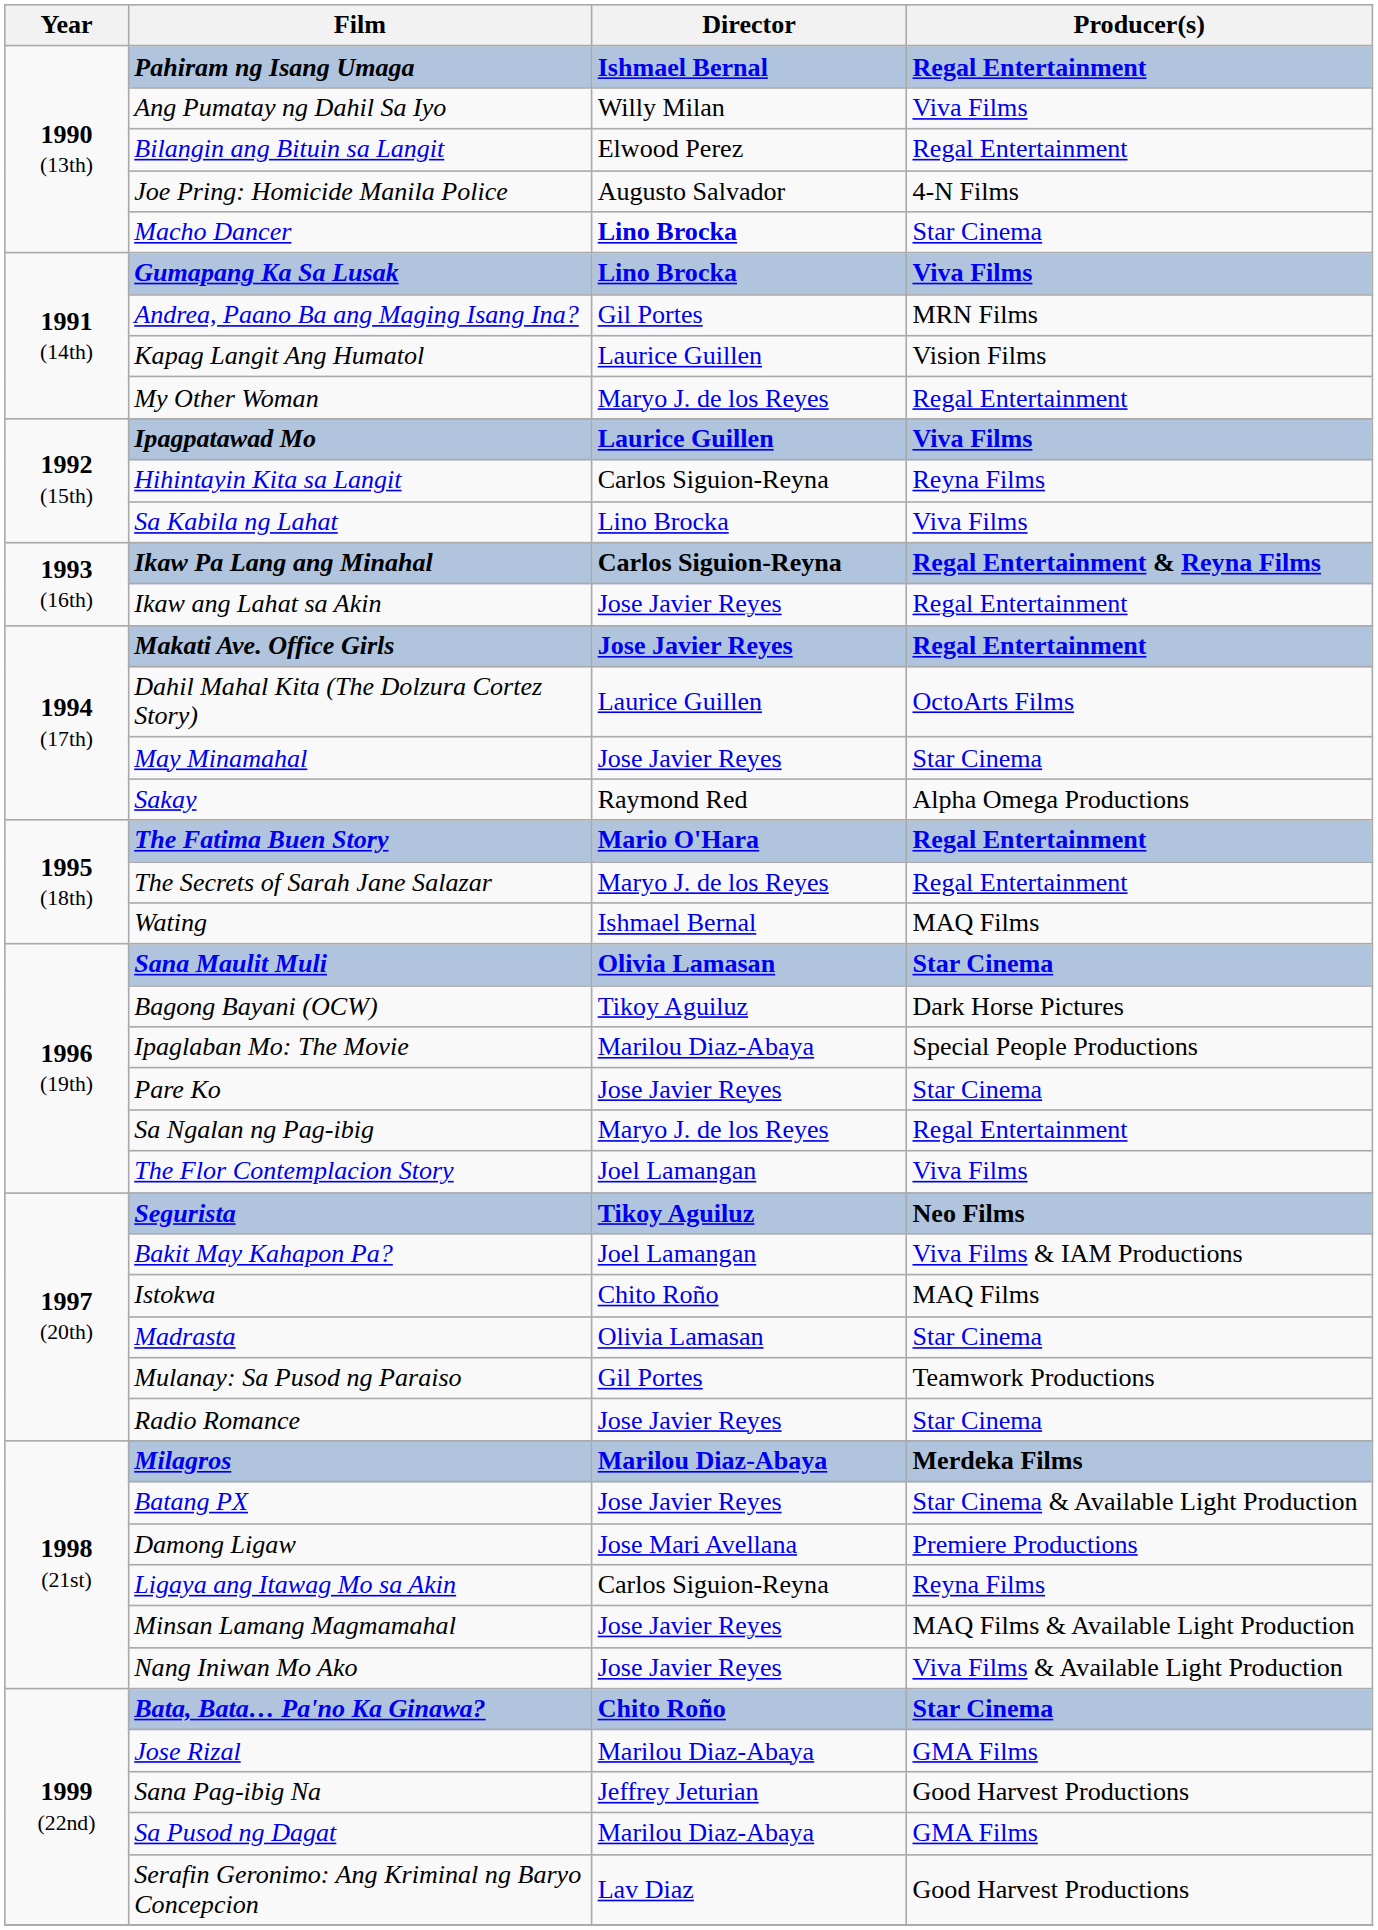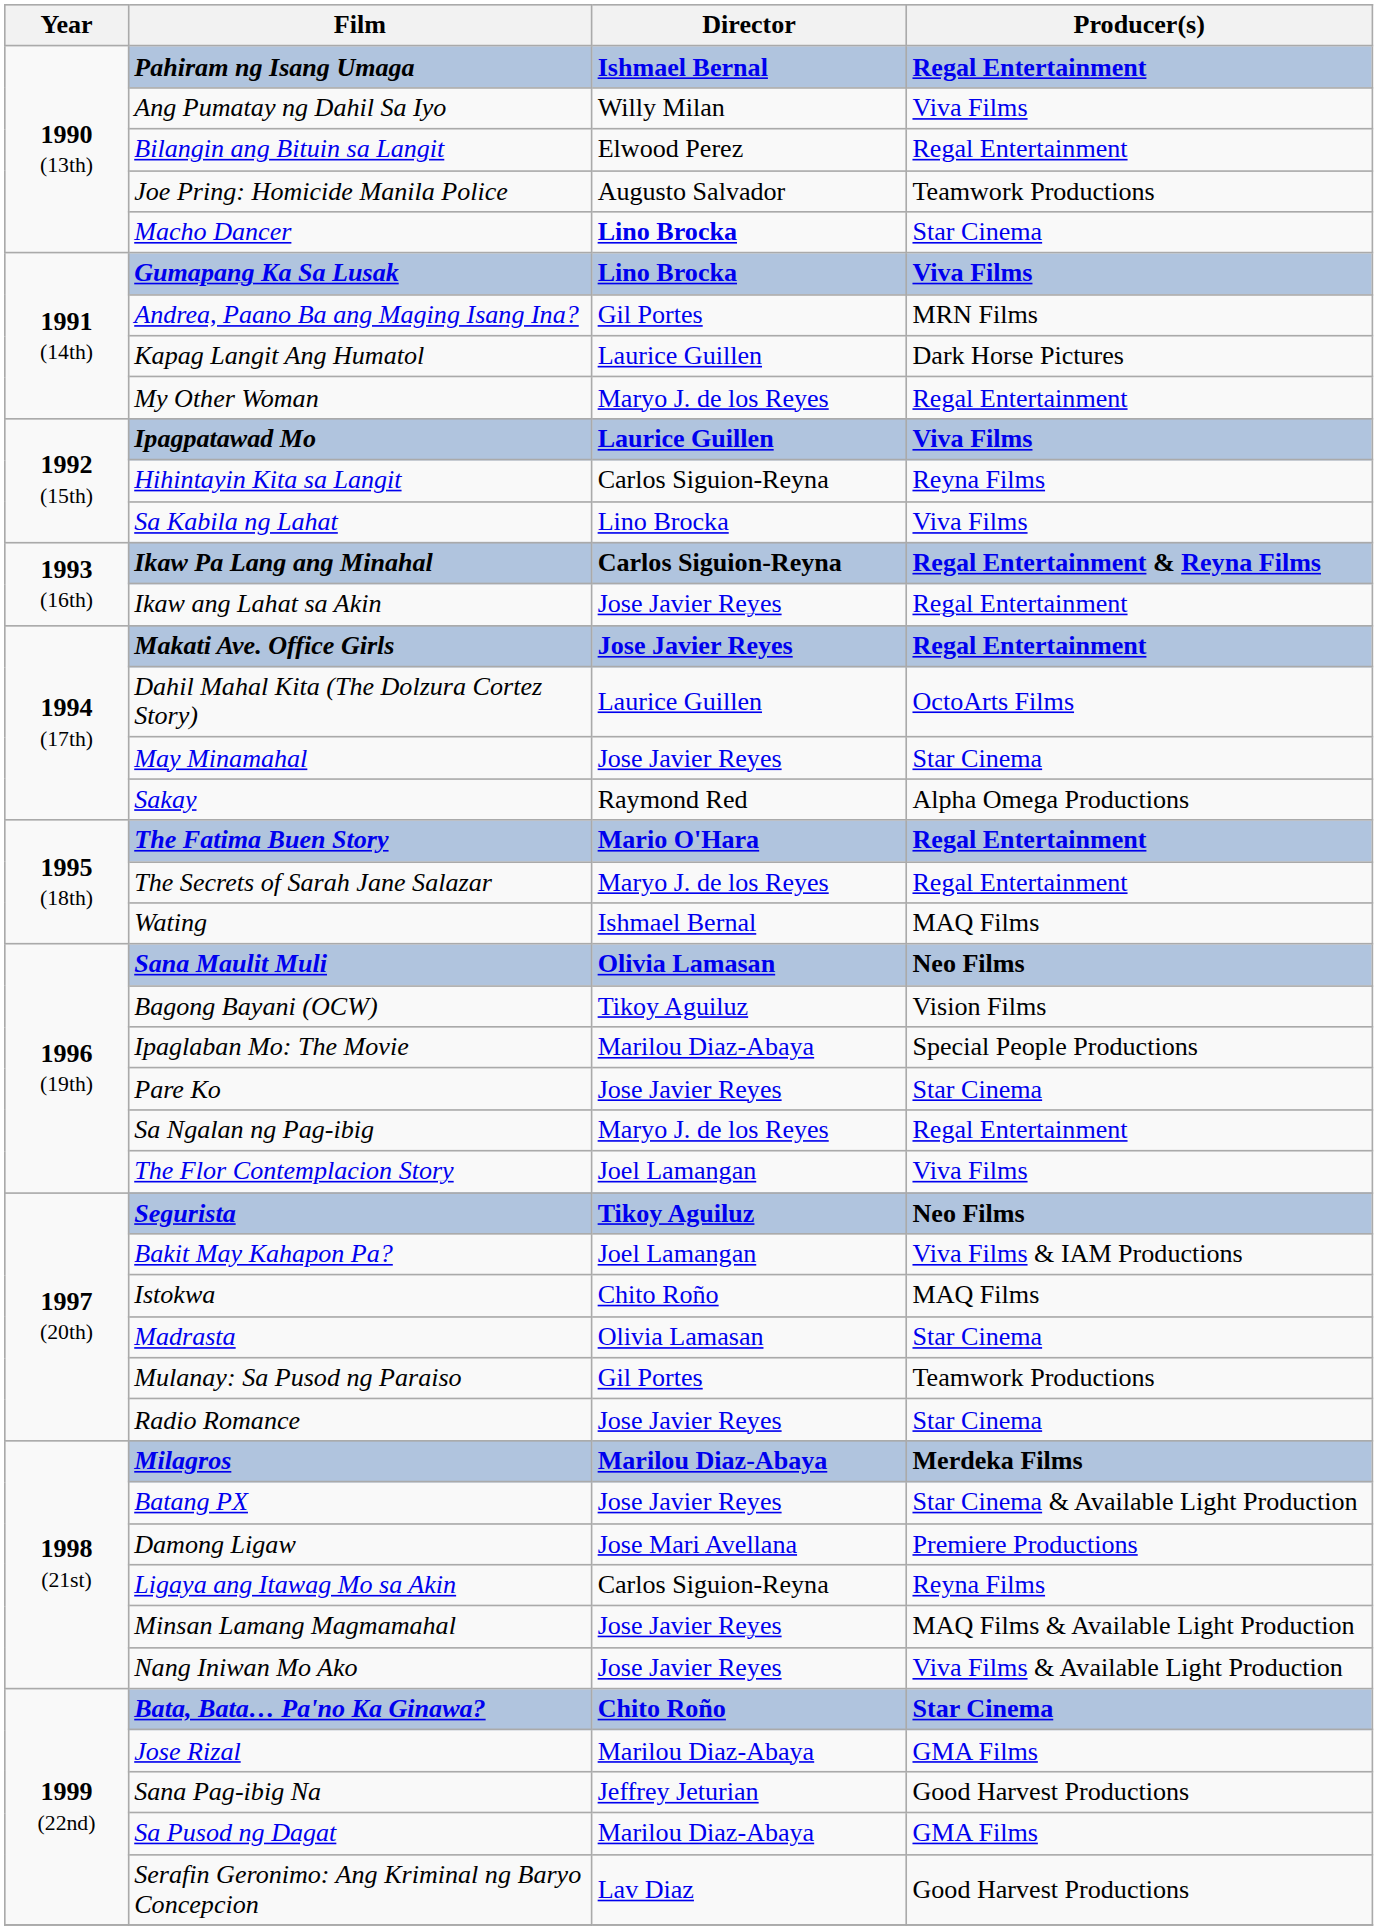Joe Pring: Homicide Manila Police | Producer(s): 4-N Films -> Teamwork Productions
Kapag Langit Ang Humatol | Producer(s): Vision Films -> Dark Horse Pictures
Sana Maulit Muli | Producer(s): Star Cinema -> Neo Films
Bagong Bayani (OCW) | Producer(s): Dark Horse Pictures -> Vision Films
